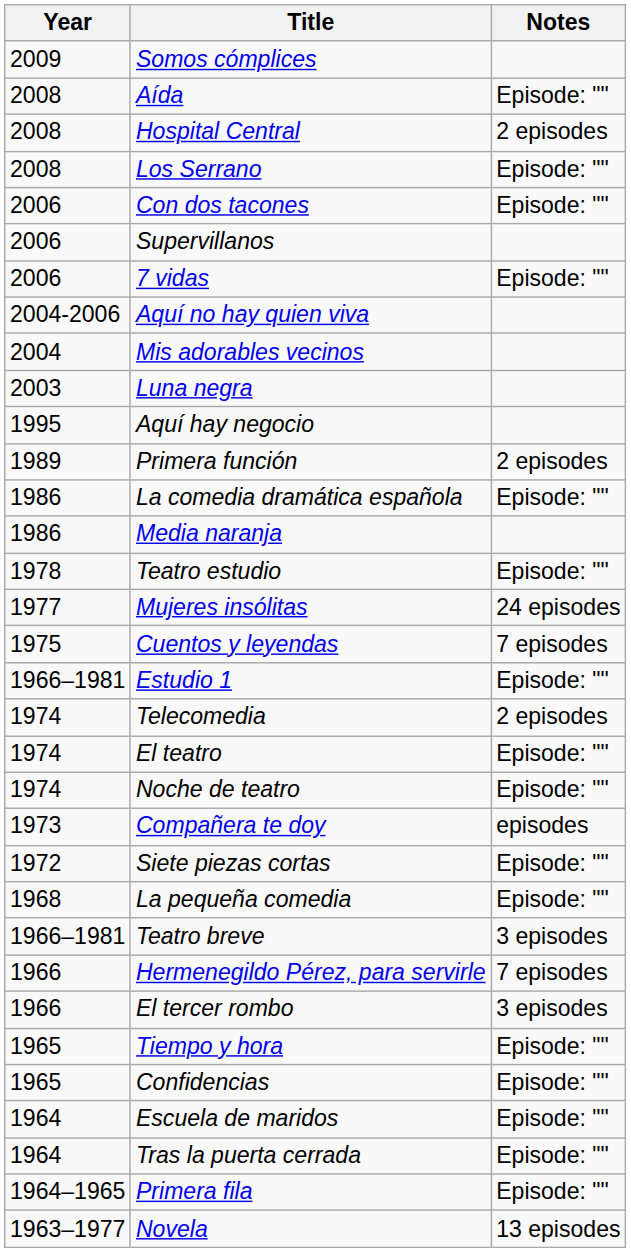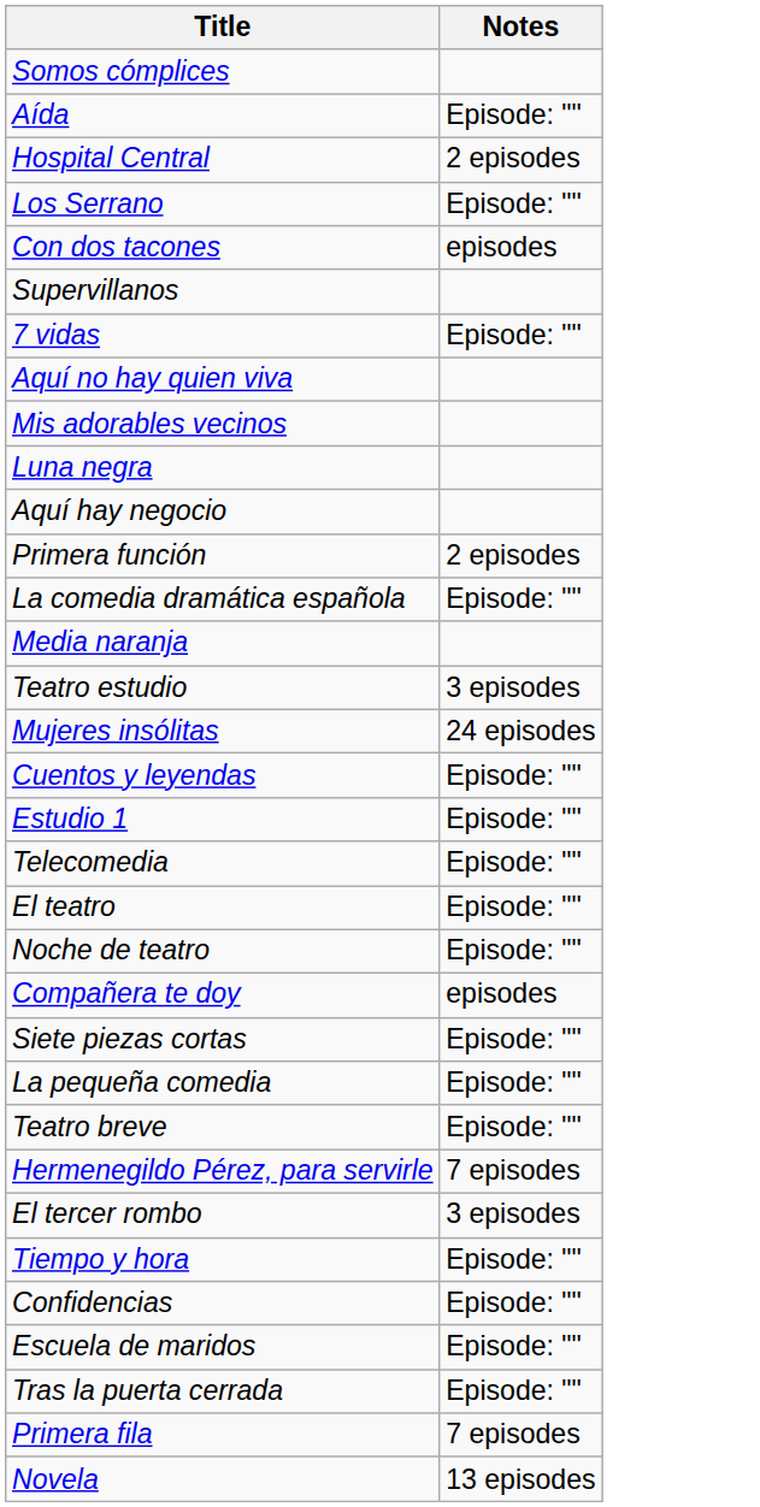- column: Year | 2009 | 2008 | 2008 | 2008 | 2006 | 2006 | 2006 | 2004-2006 | 2004 | 2003 | 1995 | 1989 | 1986 | 1986 | 1978 | 1977 | 1975 | 1966–1981 | 1974 | 1974 | 1974 | 1973 | 1972 | 1968 | 1966–1981 | 1966 | 1966 | 1965 | 1965 | 1964 | 1964 | 1964–1965 | 1963–1977
Con dos tacones | Notes: Episode: "" -> episodes
Teatro estudio | Notes: Episode: "" -> 3 episodes
Cuentos y leyendas | Notes: 7 episodes -> Episode: ""
Telecomedia | Notes: 2 episodes -> Episode: ""
Teatro breve | Notes: 3 episodes -> Episode: ""
Primera fila | Notes: Episode: "" -> 7 episodes
